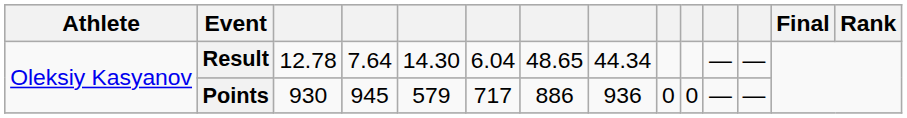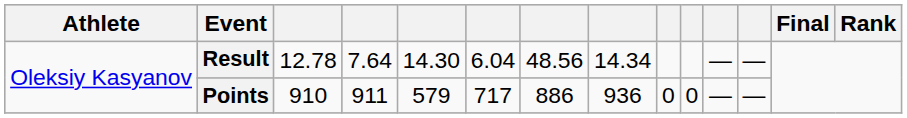Result | column 7: 48.65 -> 48.56
Result | column 8: 44.34 -> 14.34
Points | column 3: 930 -> 910
Points | column 4: 945 -> 911
